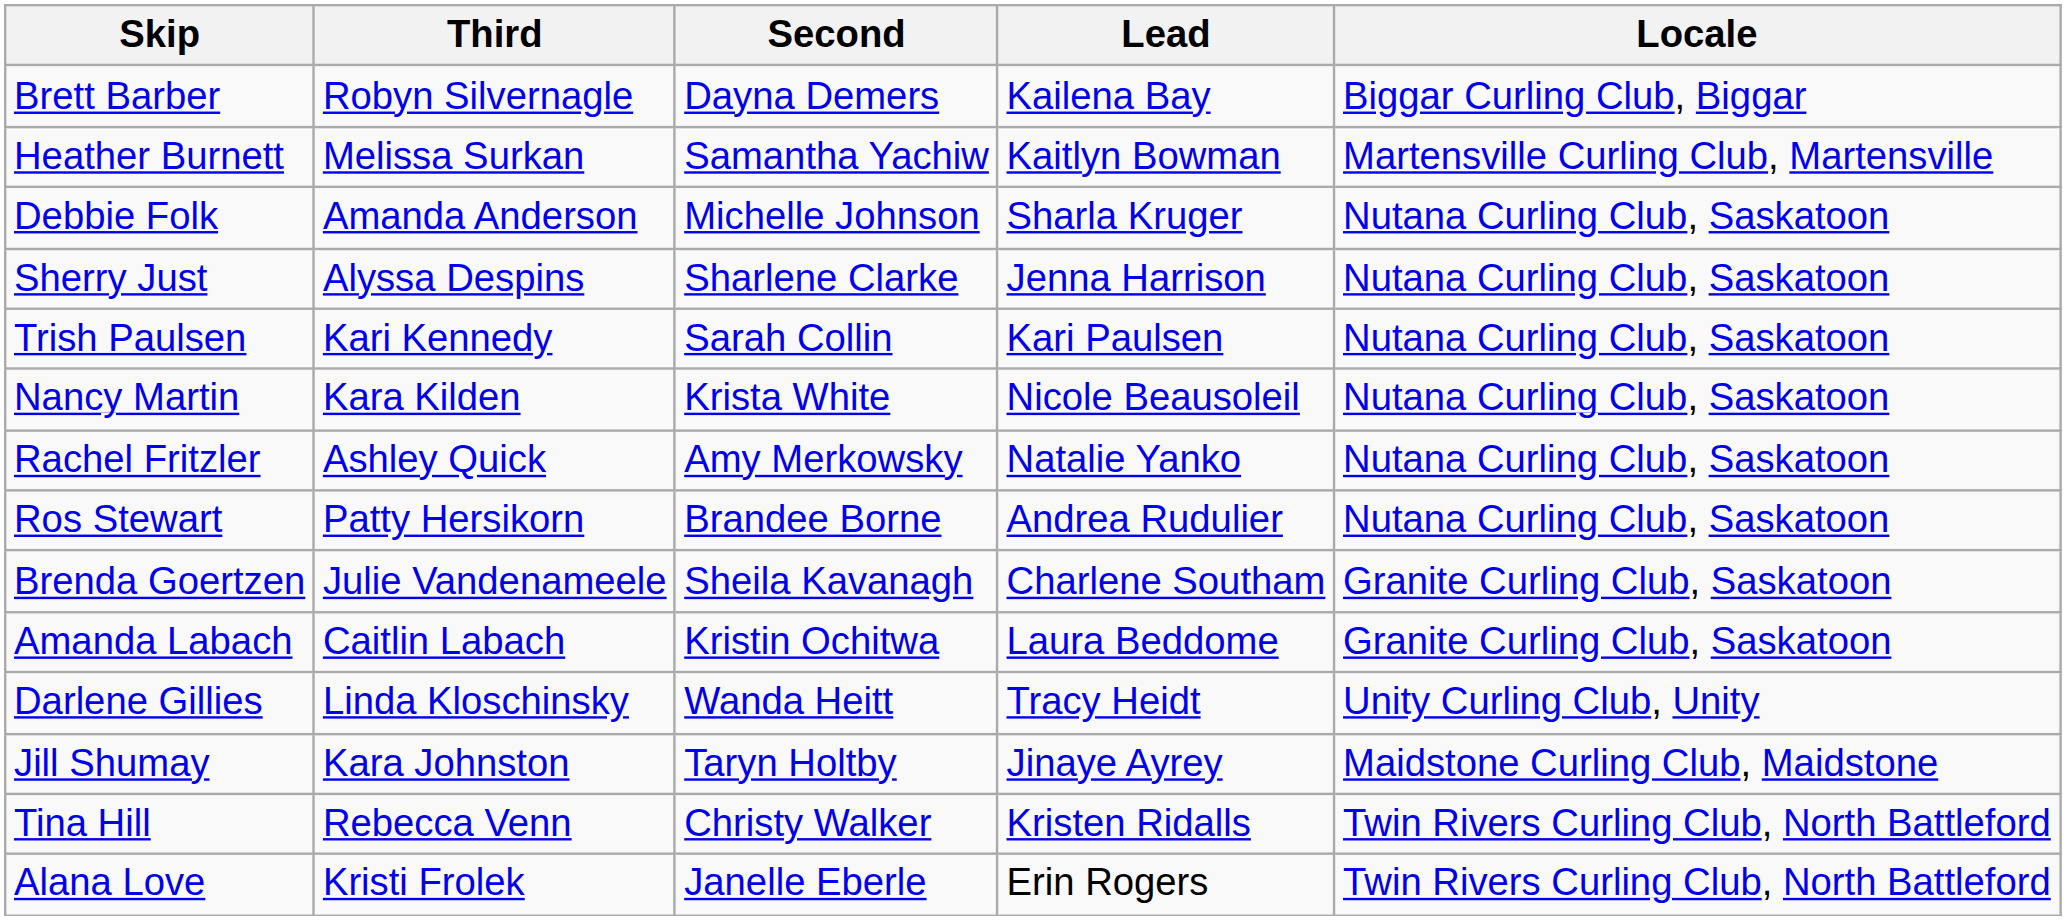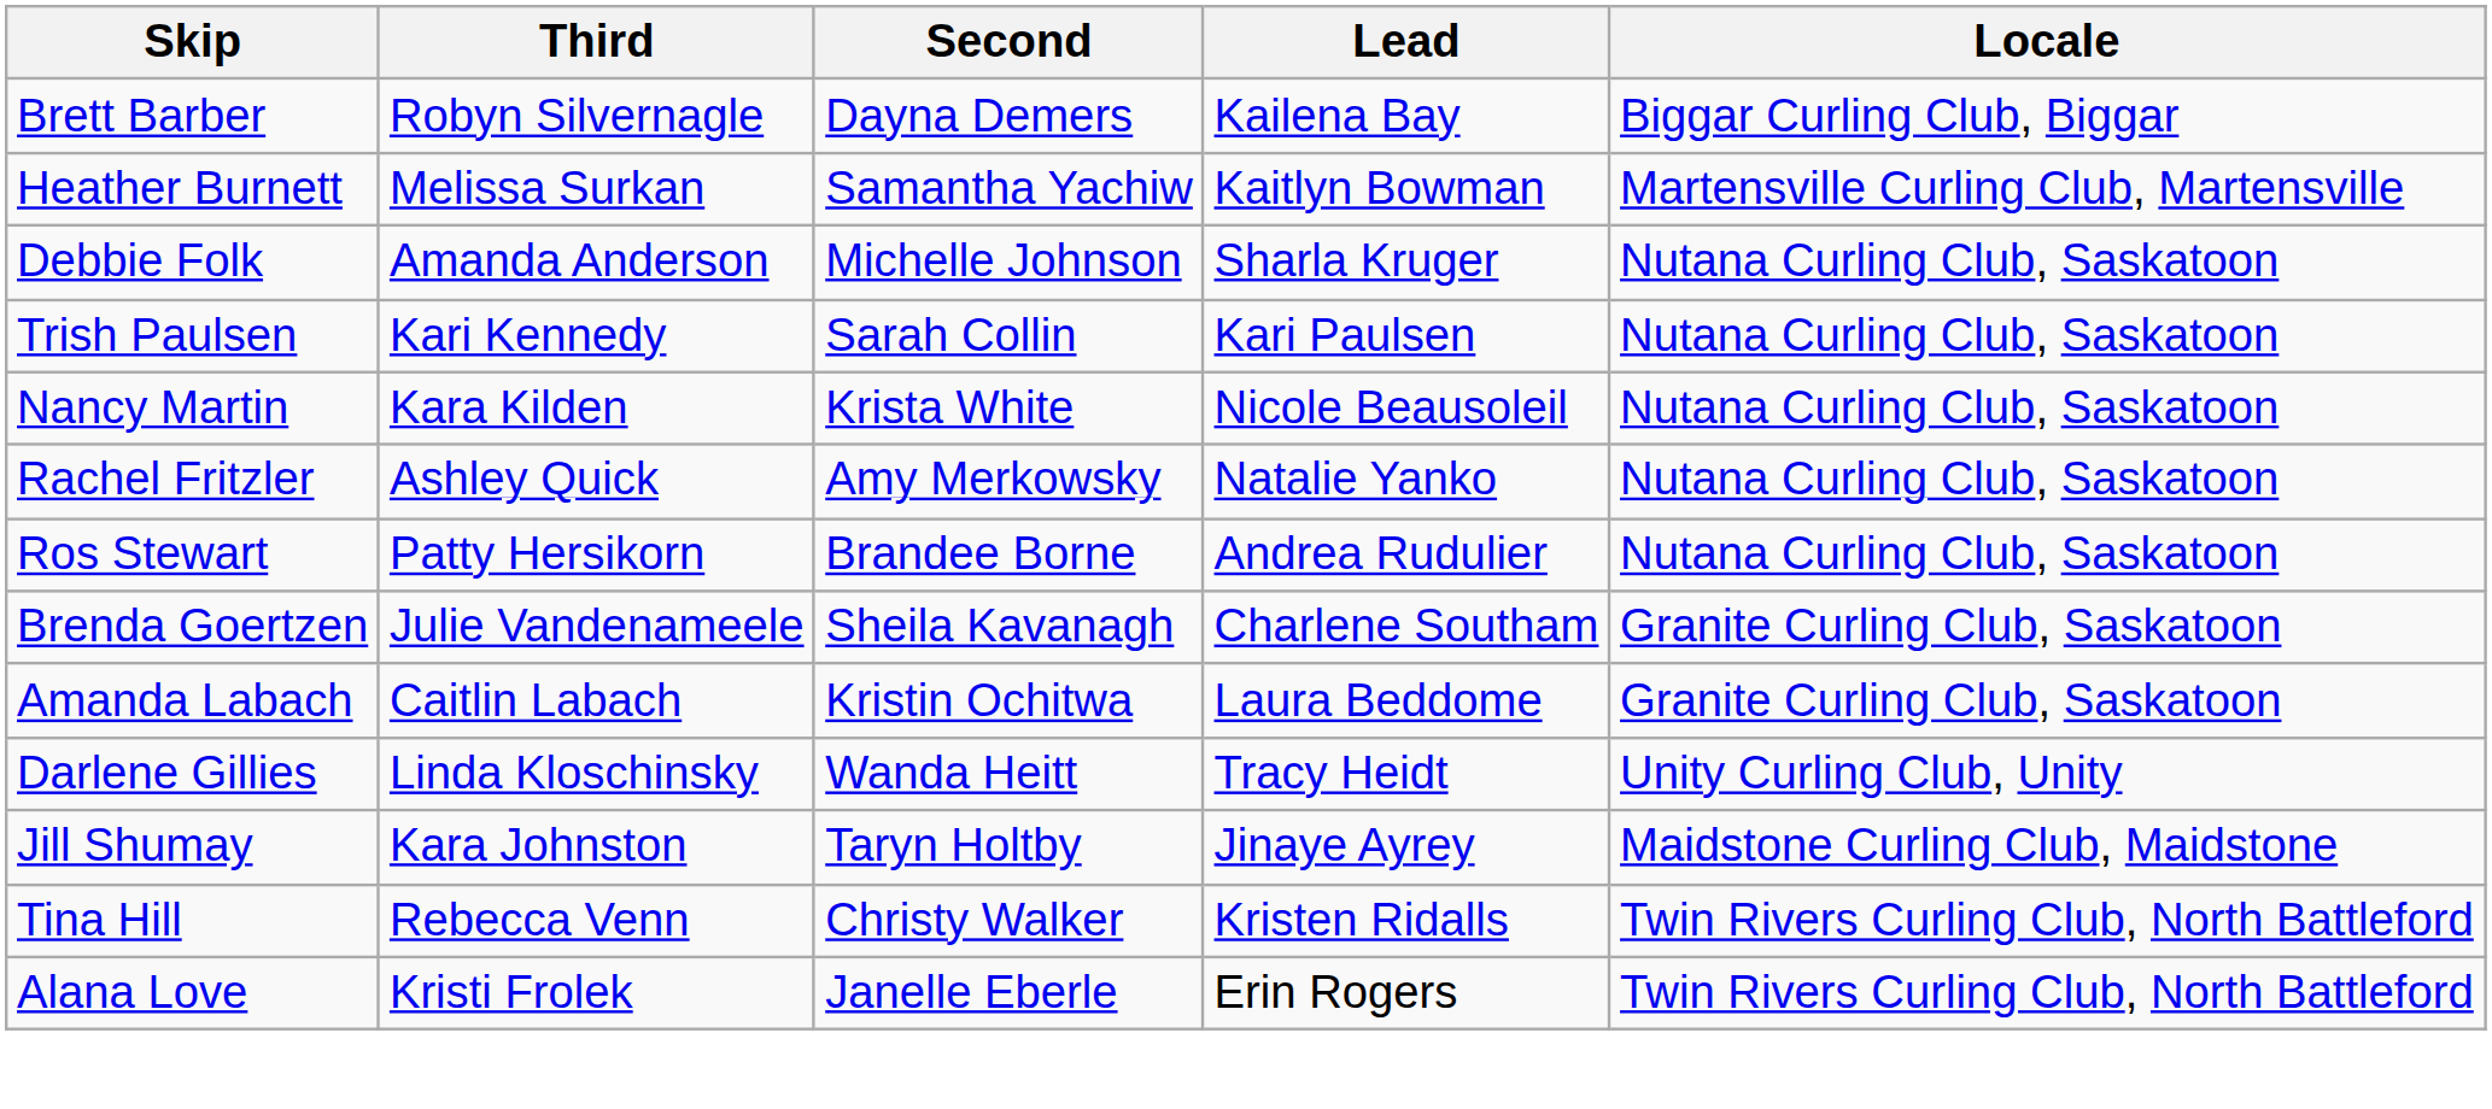- row: Sherry Just | Alyssa Despins | Sharlene Clarke | Jenna Harrison | Nutana Curling Club, Saskatoon
